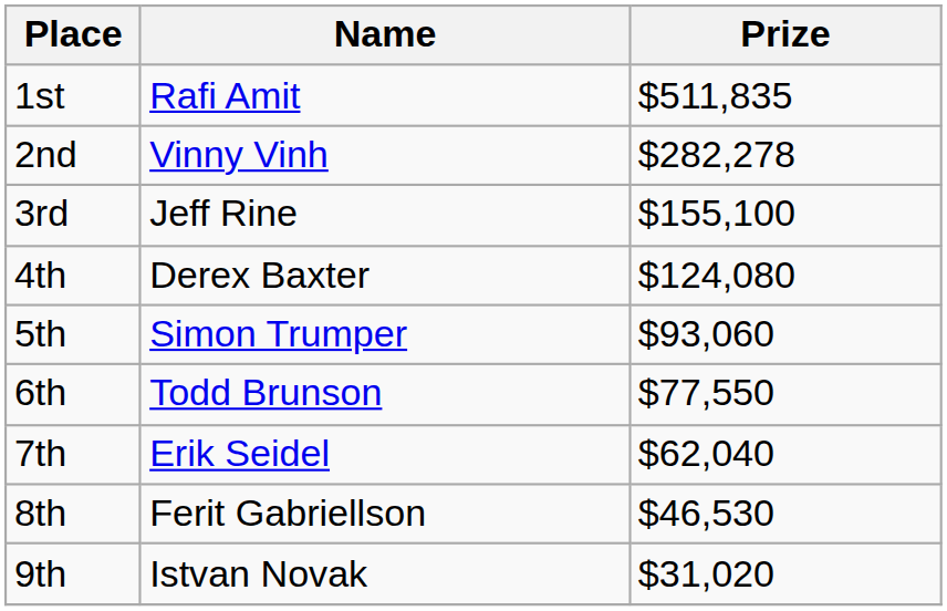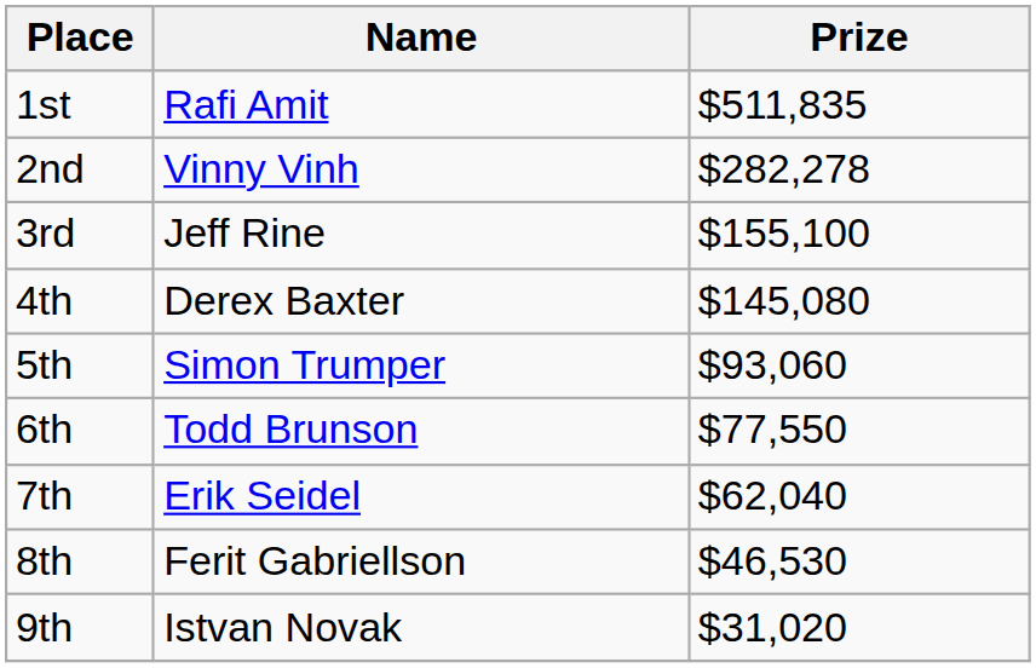4th | Prize: $124,080 -> $145,080
